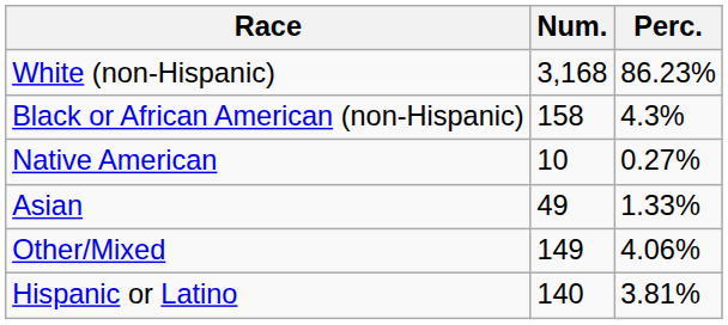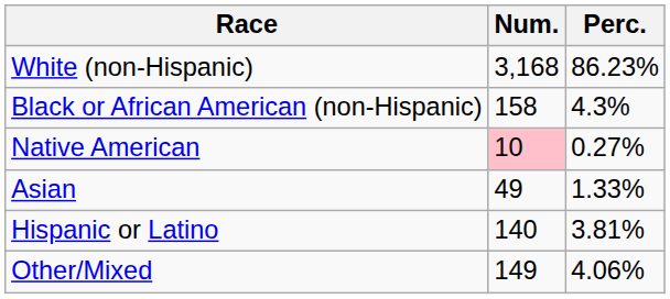Native American | Num.: no background -> pink background
rows swapped: Other/Mixed <-> Hispanic or Latino
